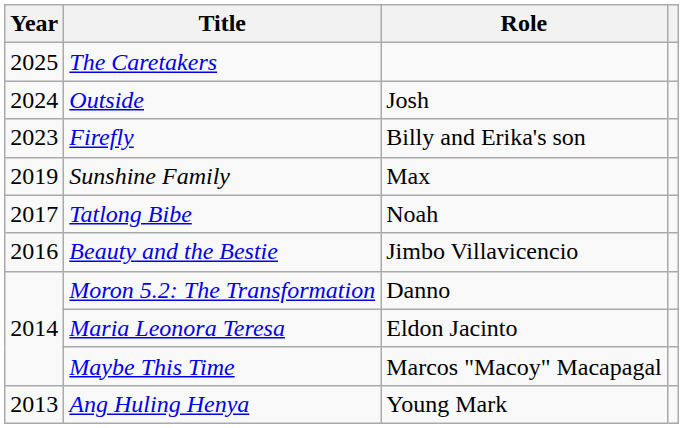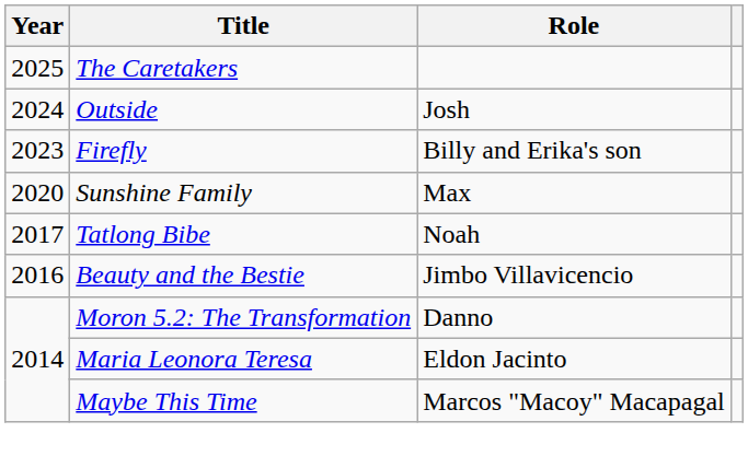Sunshine Family | Year: 2019 -> 2020
- row: 2013 | Ang Huling Henya | Young Mark
